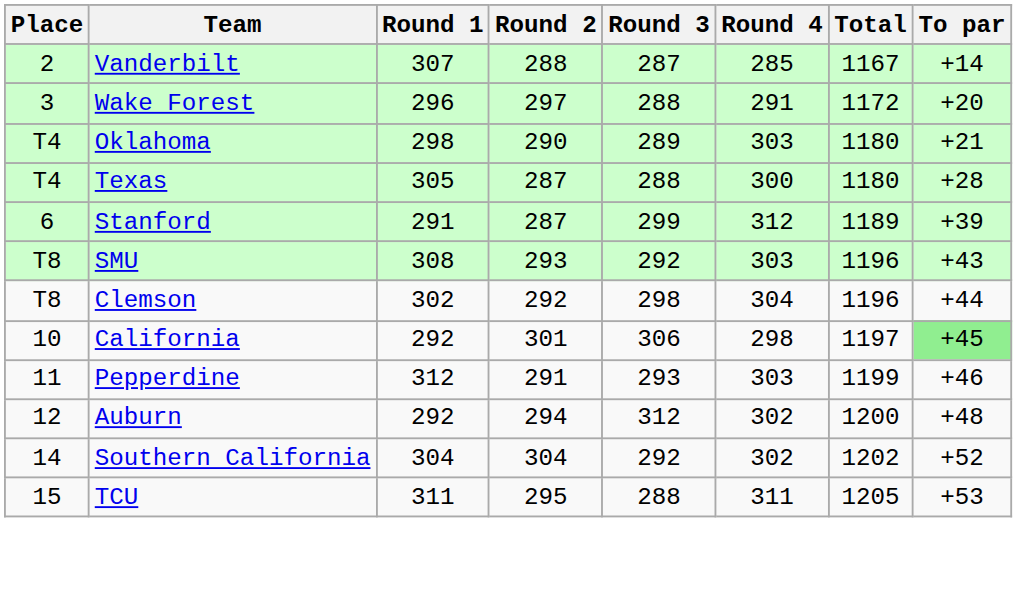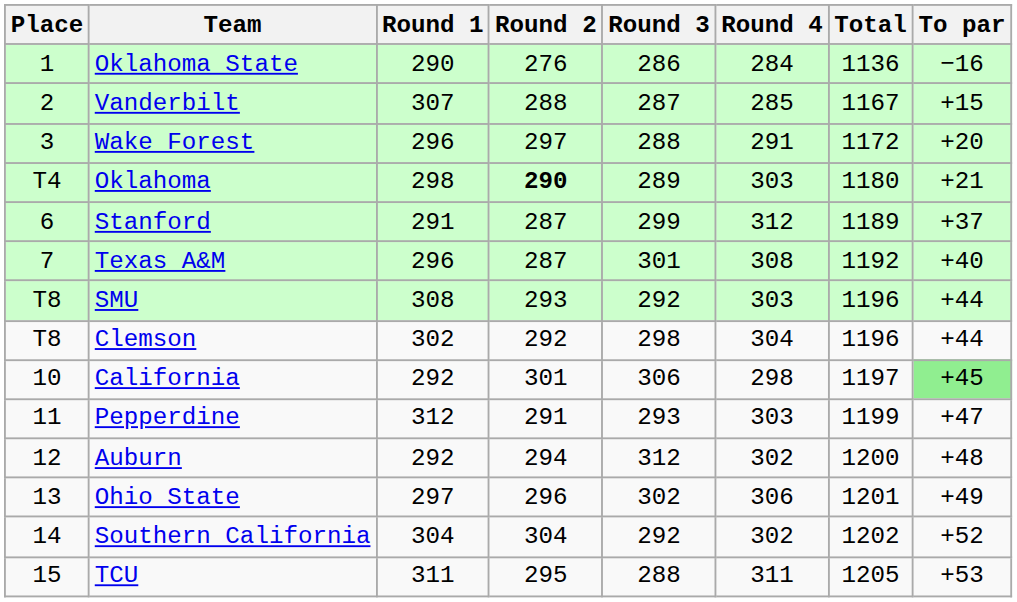+ row: 1 | Oklahoma State | 290 | 276 | 286 | 284 | 1136 | −16
Vanderbilt | To par: +14 -> +15
Oklahoma | Round 2: normal -> bold
- row: T4 | Texas | 305 | 287 | 288 | 300 | 1180 | +28
Stanford | To par: +39 -> +37
+ row: 7 | Texas A&M | 296 | 287 | 301 | 308 | 1192 | +40
SMU | To par: +43 -> +44
Pepperdine | To par: +46 -> +47
+ row: 13 | Ohio State | 297 | 296 | 302 | 306 | 1201 | +49
